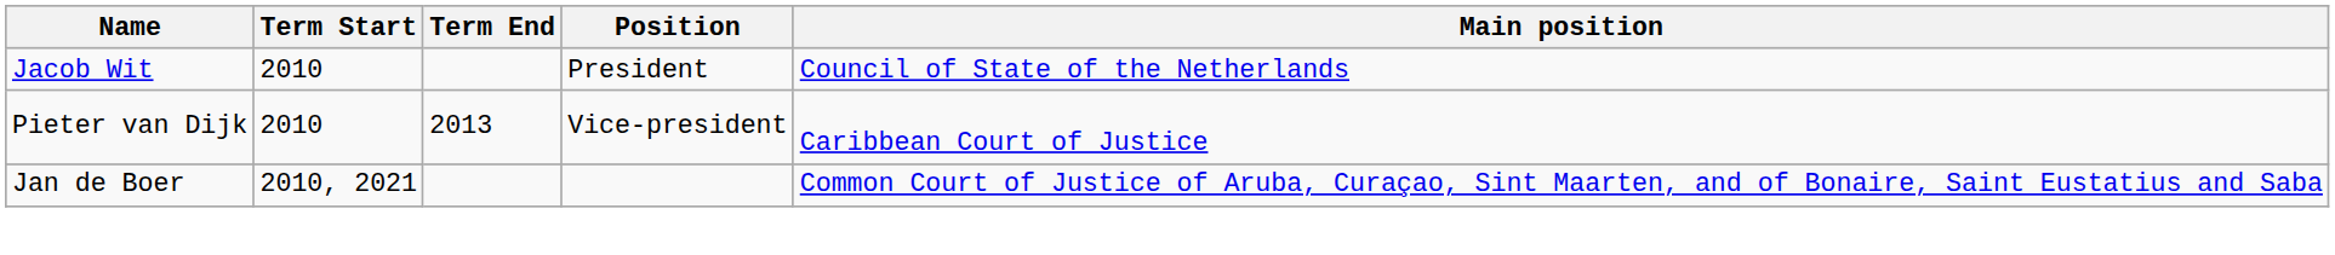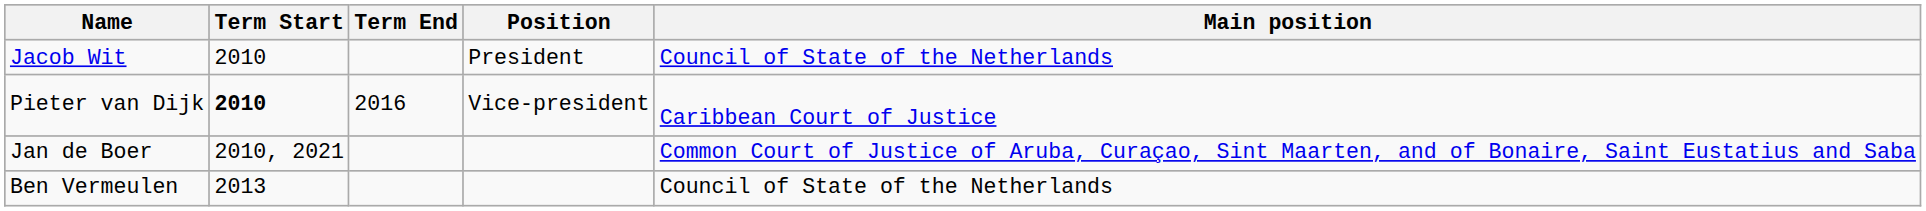Pieter van Dijk | Term Start: normal -> bold
Pieter van Dijk | Term End: 2013 -> 2016
+ row: Ben Vermeulen | 2013 | Council of State of the Netherlands
